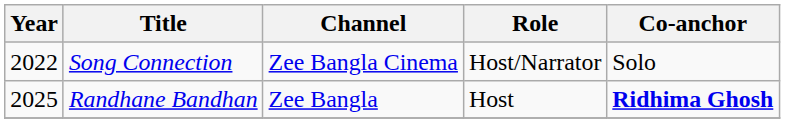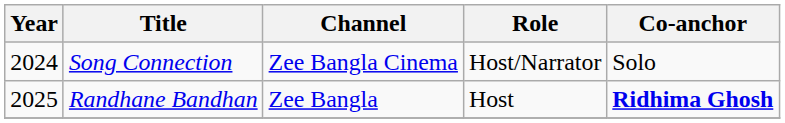Song Connection | Year: 2022 -> 2024
